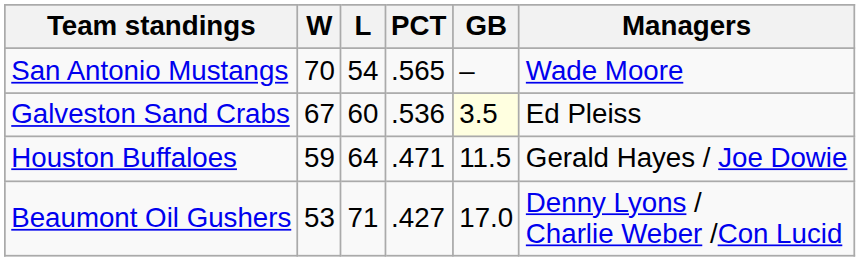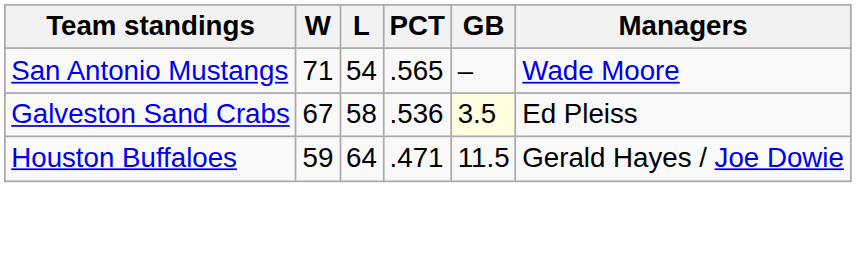San Antonio Mustangs | W: 70 -> 71
Galveston Sand Crabs | L: 60 -> 58
- row: Beaumont Oil Gushers | 53 | 71 | .427 | 17.0 | Denny Lyons / Charlie Weber /Con Lucid
